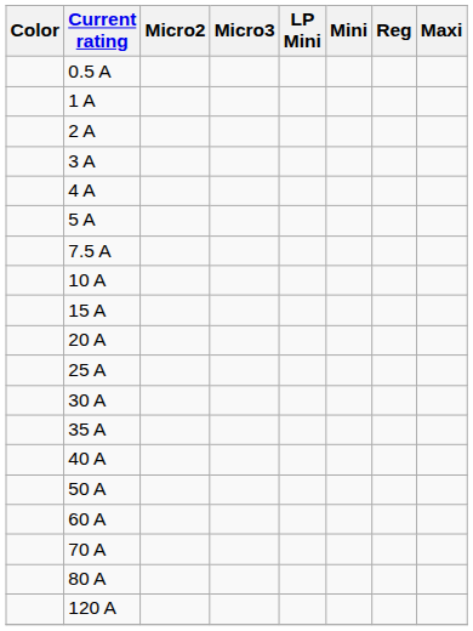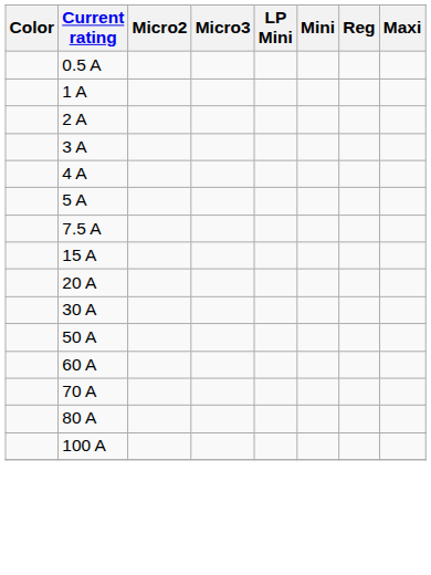- row: 10 A
- row: 25 A
- row: 35 A
- row: 40 A
+ row: 100 A
- row: 120 A
